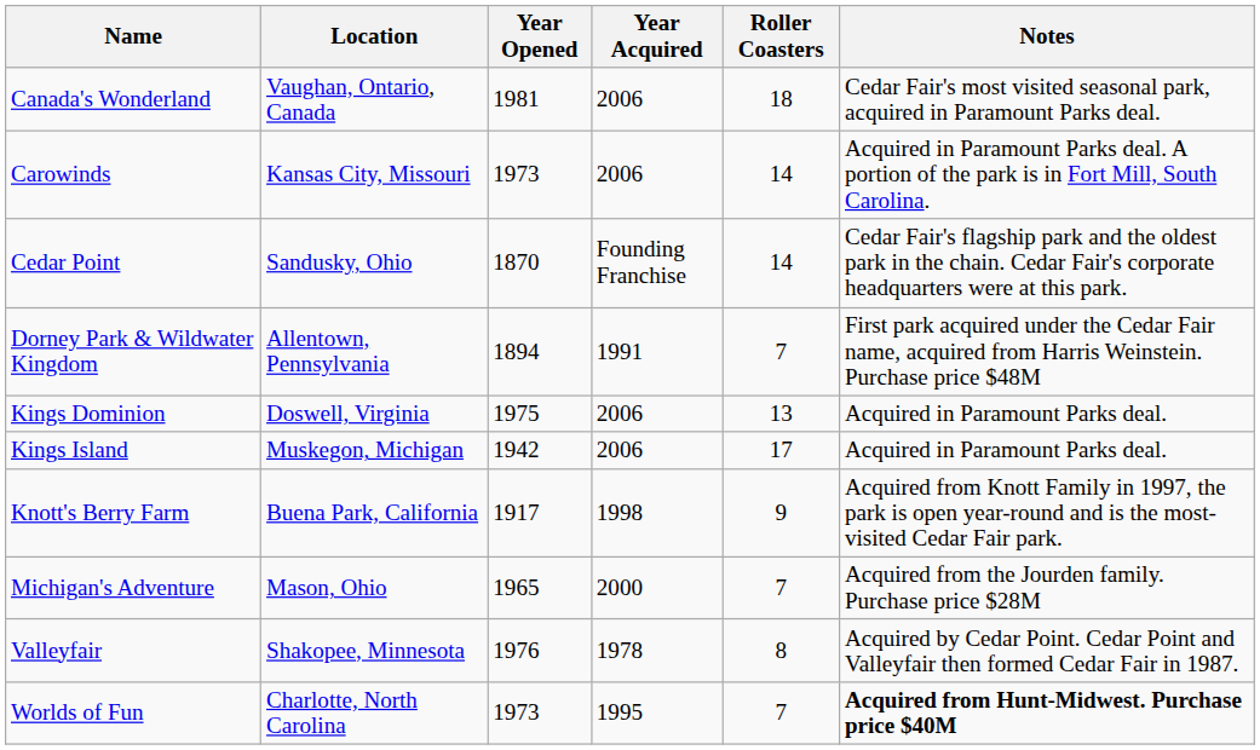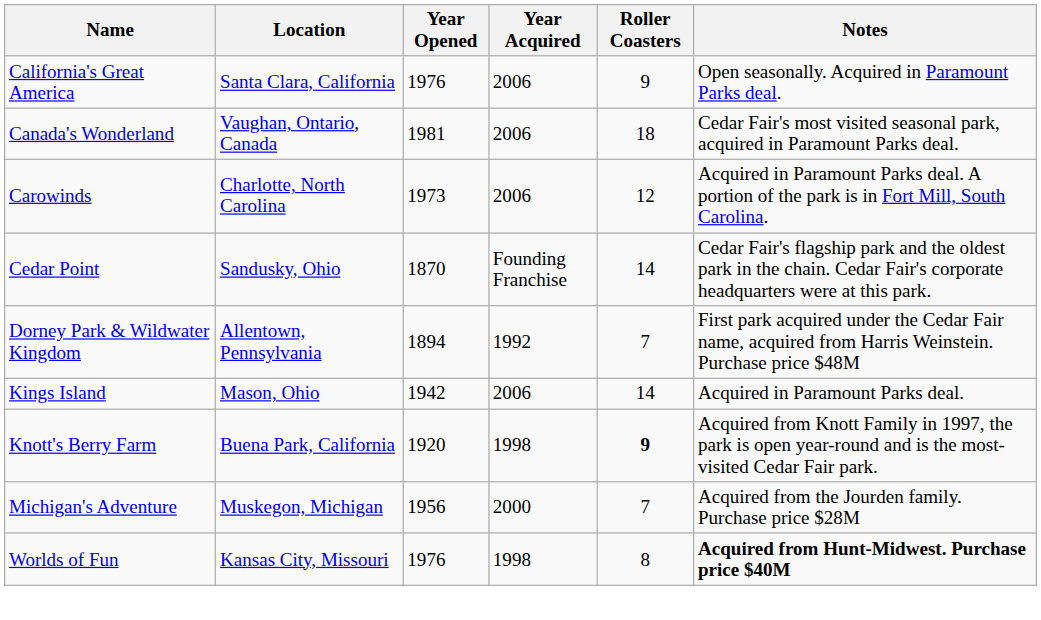+ row: California's Great America | Santa Clara, California | 1976 | 2006 | 9 | Open seasonally. Acquired in Paramount Parks deal.
Carowinds | Location: Kansas City, Missouri -> Charlotte, North Carolina
Carowinds | Roller Coasters: 14 -> 12
Dorney Park & Wildwater Kingdom | Year Acquired: 1991 -> 1992
- row: Kings Dominion | Doswell, Virginia | 1975 | 2006 | 13 | Acquired in Paramount Parks deal.
Kings Island | Location: Muskegon, Michigan -> Mason, Ohio
Kings Island | Roller Coasters: 17 -> 14
Knott's Berry Farm | Year Opened: 1917 -> 1920
Knott's Berry Farm | Roller Coasters: normal -> bold
Michigan's Adventure | Location: Mason, Ohio -> Muskegon, Michigan
Michigan's Adventure | Year Opened: 1965 -> 1956
- row: Valleyfair | Shakopee, Minnesota | 1976 | 1978 | 8 | Acquired by Cedar Point. Cedar Point and Valleyfair then formed Cedar Fair in 1987.
Worlds of Fun | Location: Charlotte, North Carolina -> Kansas City, Missouri
Worlds of Fun | Year Opened: 1973 -> 1976
Worlds of Fun | Year Acquired: 1995 -> 1998
Worlds of Fun | Roller Coasters: 7 -> 8
